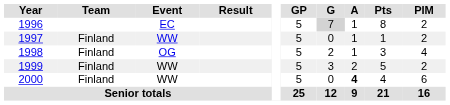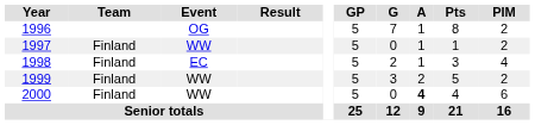1996 | Event: EC -> OG
1996 | G: lightgrey background -> no background
1998 | Event: OG -> EC
